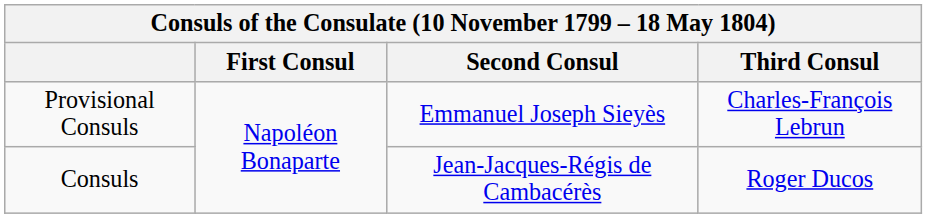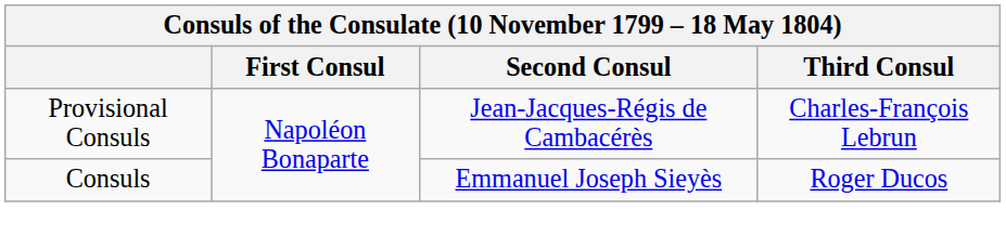Provisional Consuls | Second Consul: Emmanuel Joseph Sieyès -> Jean-Jacques-Régis de Cambacérès
Consuls | Second Consul: Jean-Jacques-Régis de Cambacérès -> Emmanuel Joseph Sieyès
